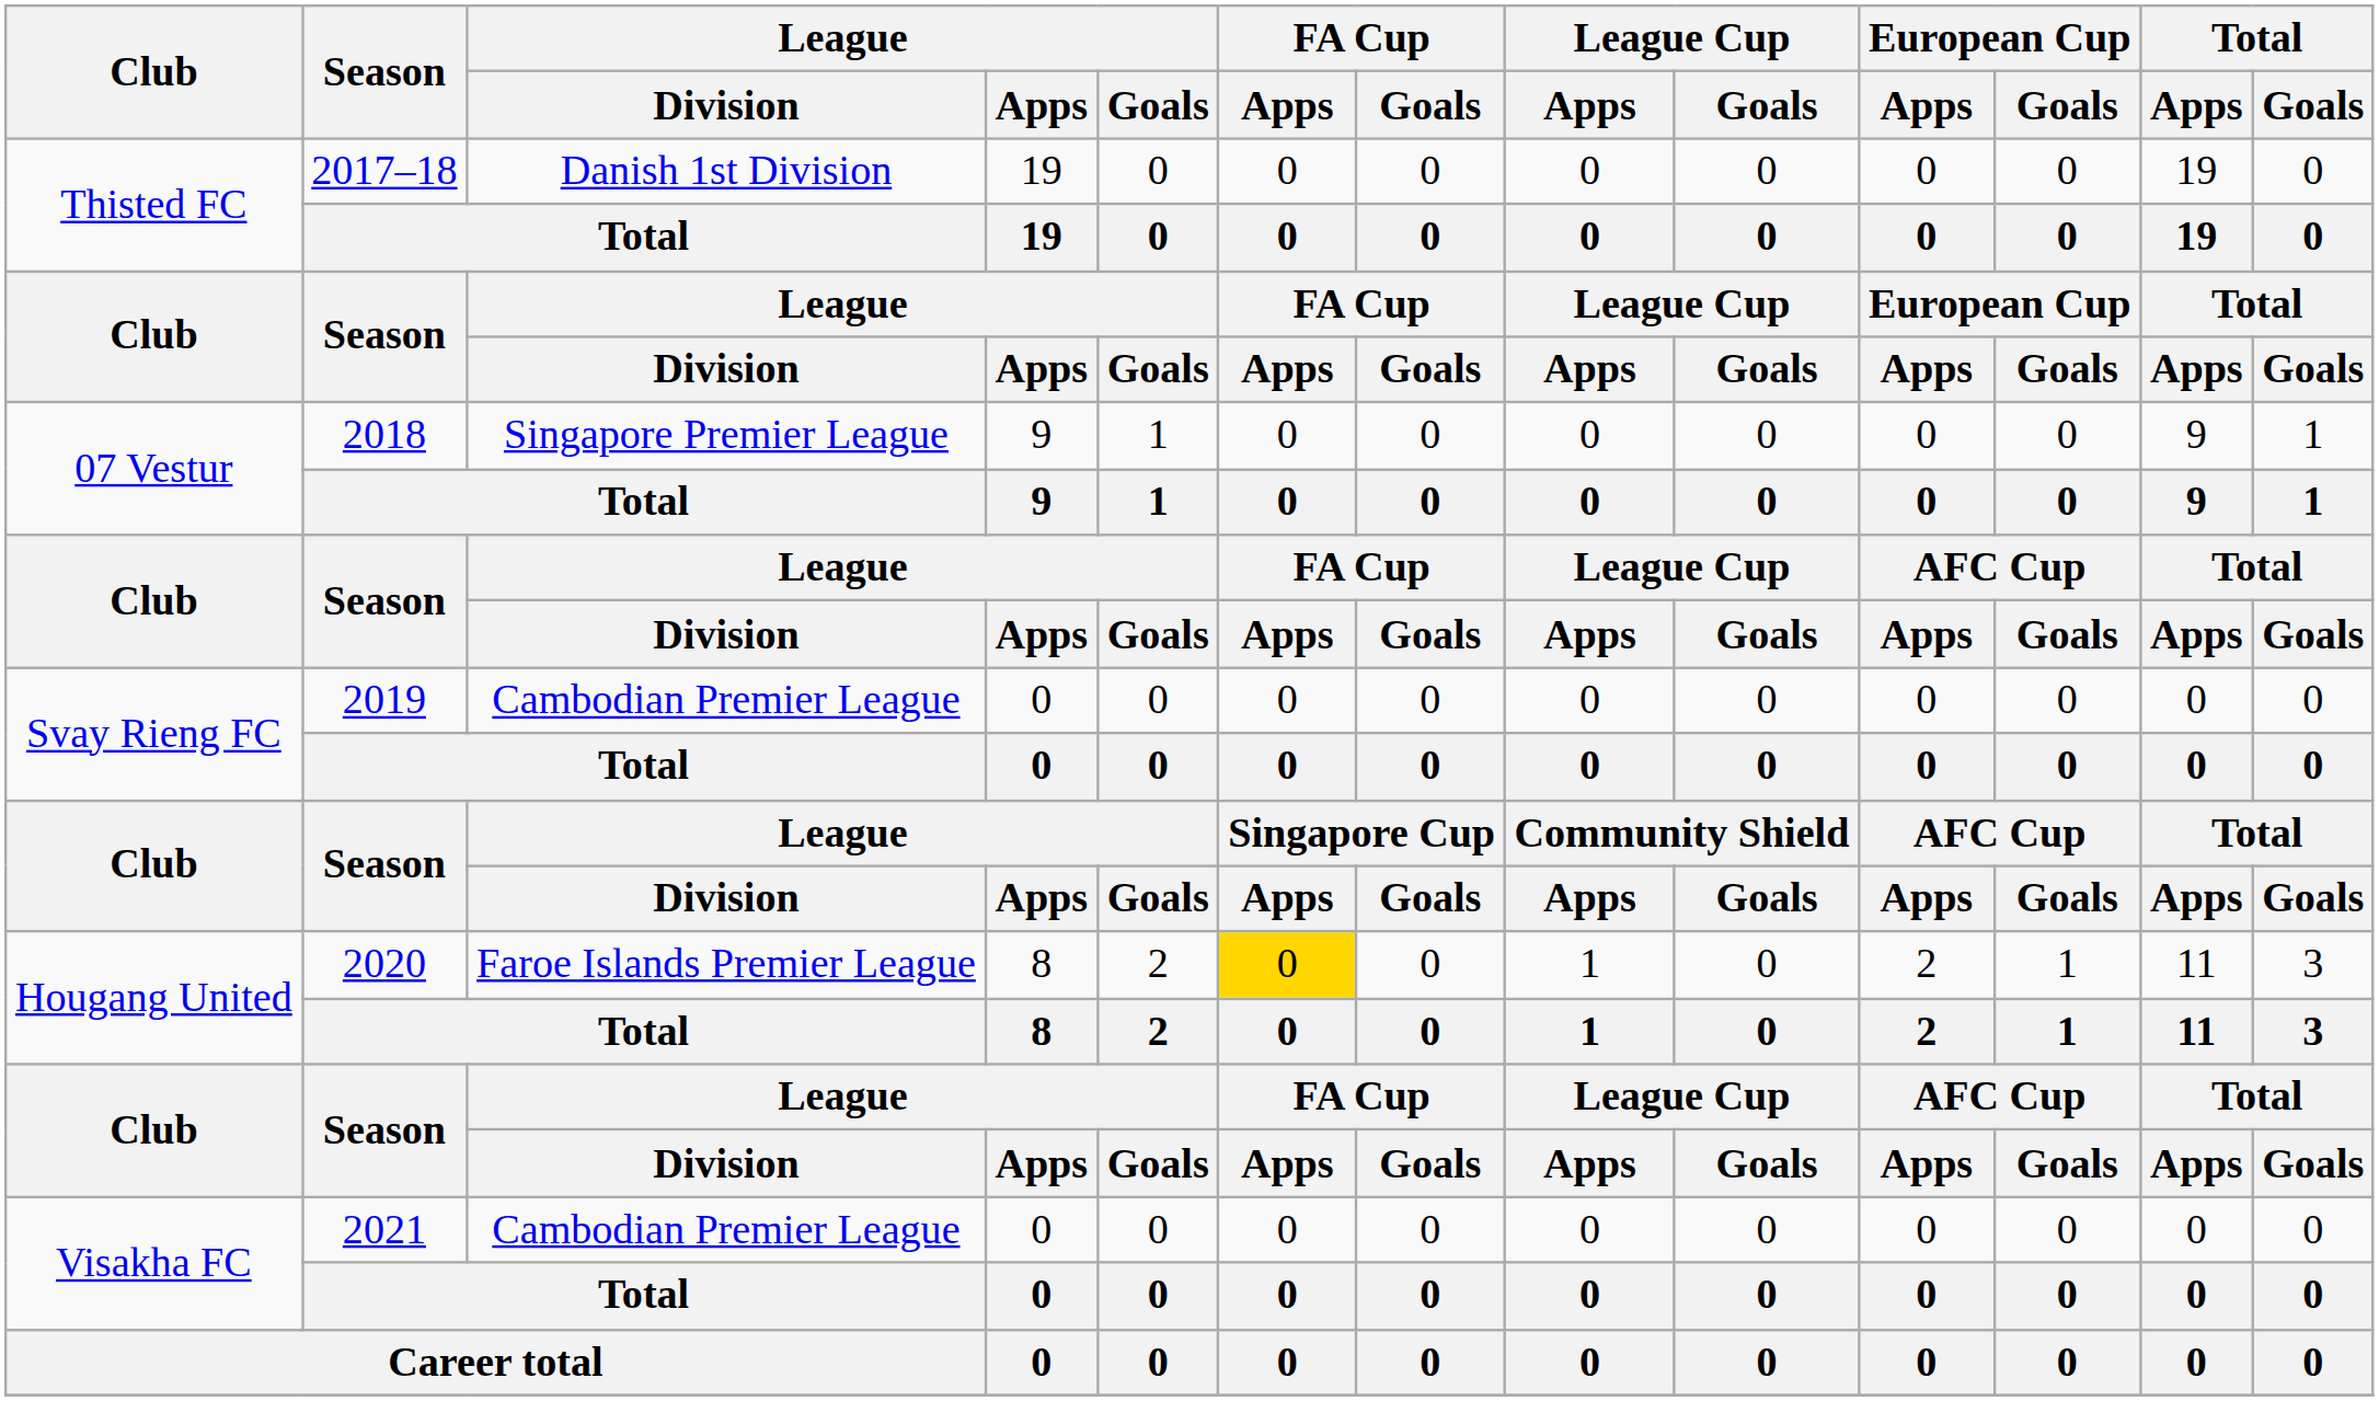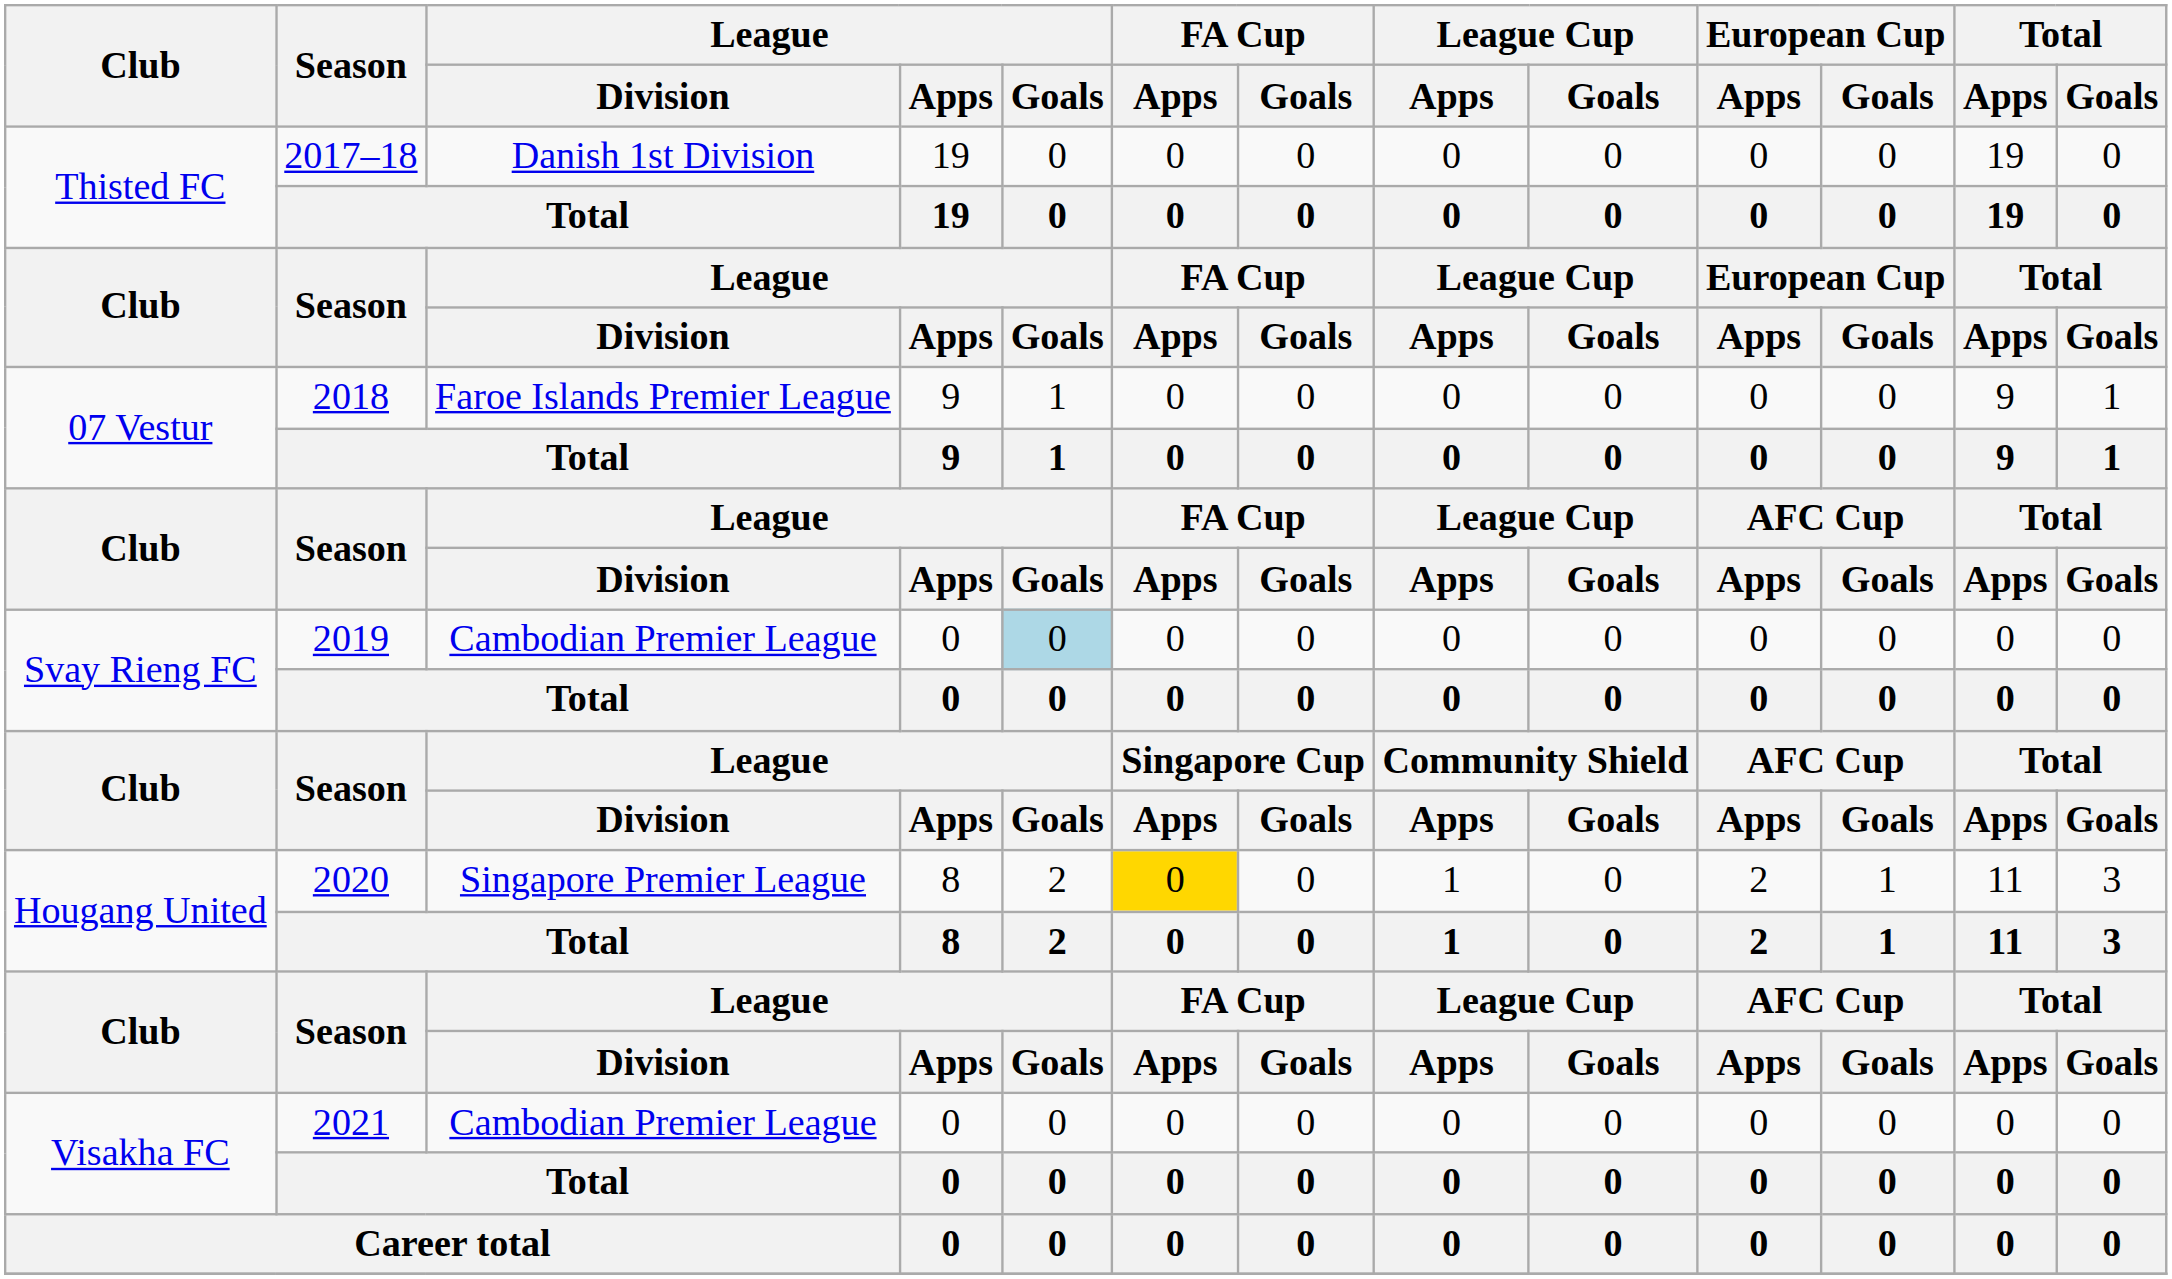07 Vestur / 2018 | League / Division: Singapore Premier League -> Faroe Islands Premier League
Svay Rieng FC / 2019 | League / Goals: no background -> lightblue background
Hougang United / 2020 | League / Division: Faroe Islands Premier League -> Singapore Premier League
